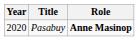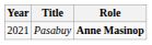Pasabuy | Year: 2020 -> 2021
